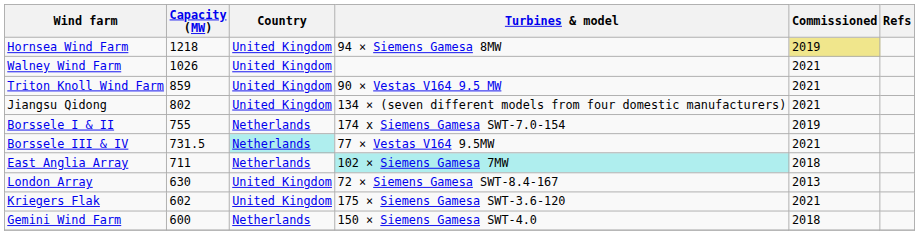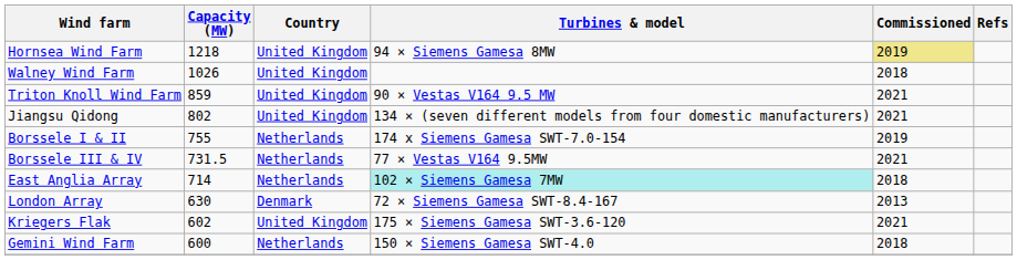Walney Wind Farm | Commissioned: 2021 -> 2018
Borssele III & IV | Country: paleturquoise background -> no background
East Anglia Array | Capacity (MW): 711 -> 714
London Array | Country: United Kingdom -> Denmark
